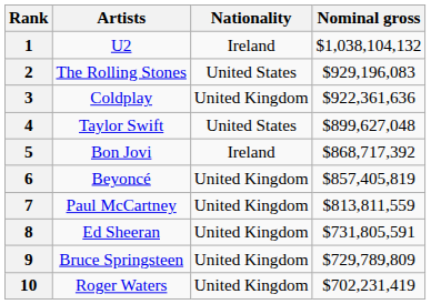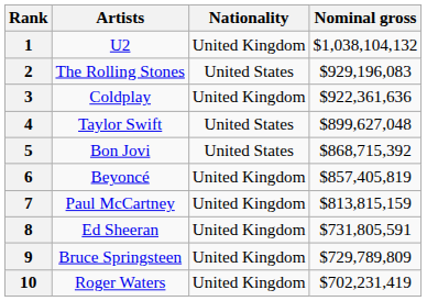1 | Nationality: Ireland -> United Kingdom
5 | Nationality: Ireland -> United States
5 | Nominal gross: $868,717,392 -> $868,715,392
7 | Nominal gross: $813,811,559 -> $813,815,159
